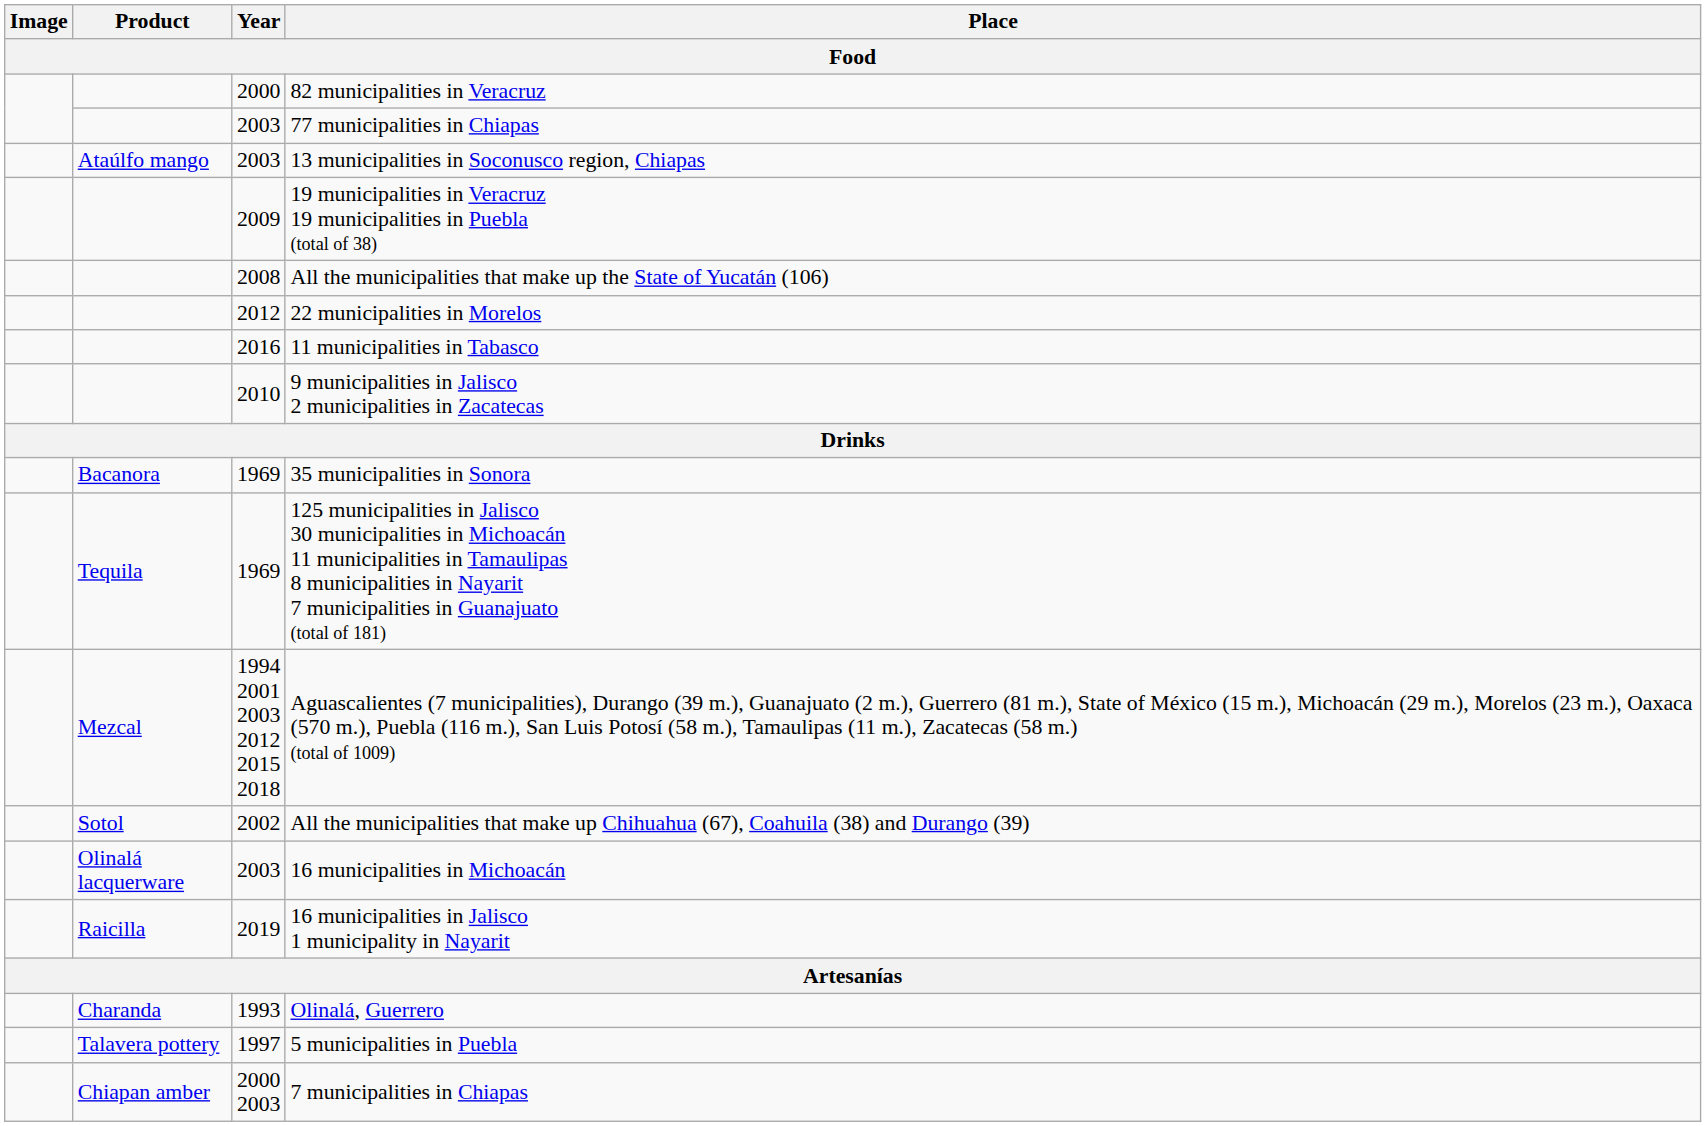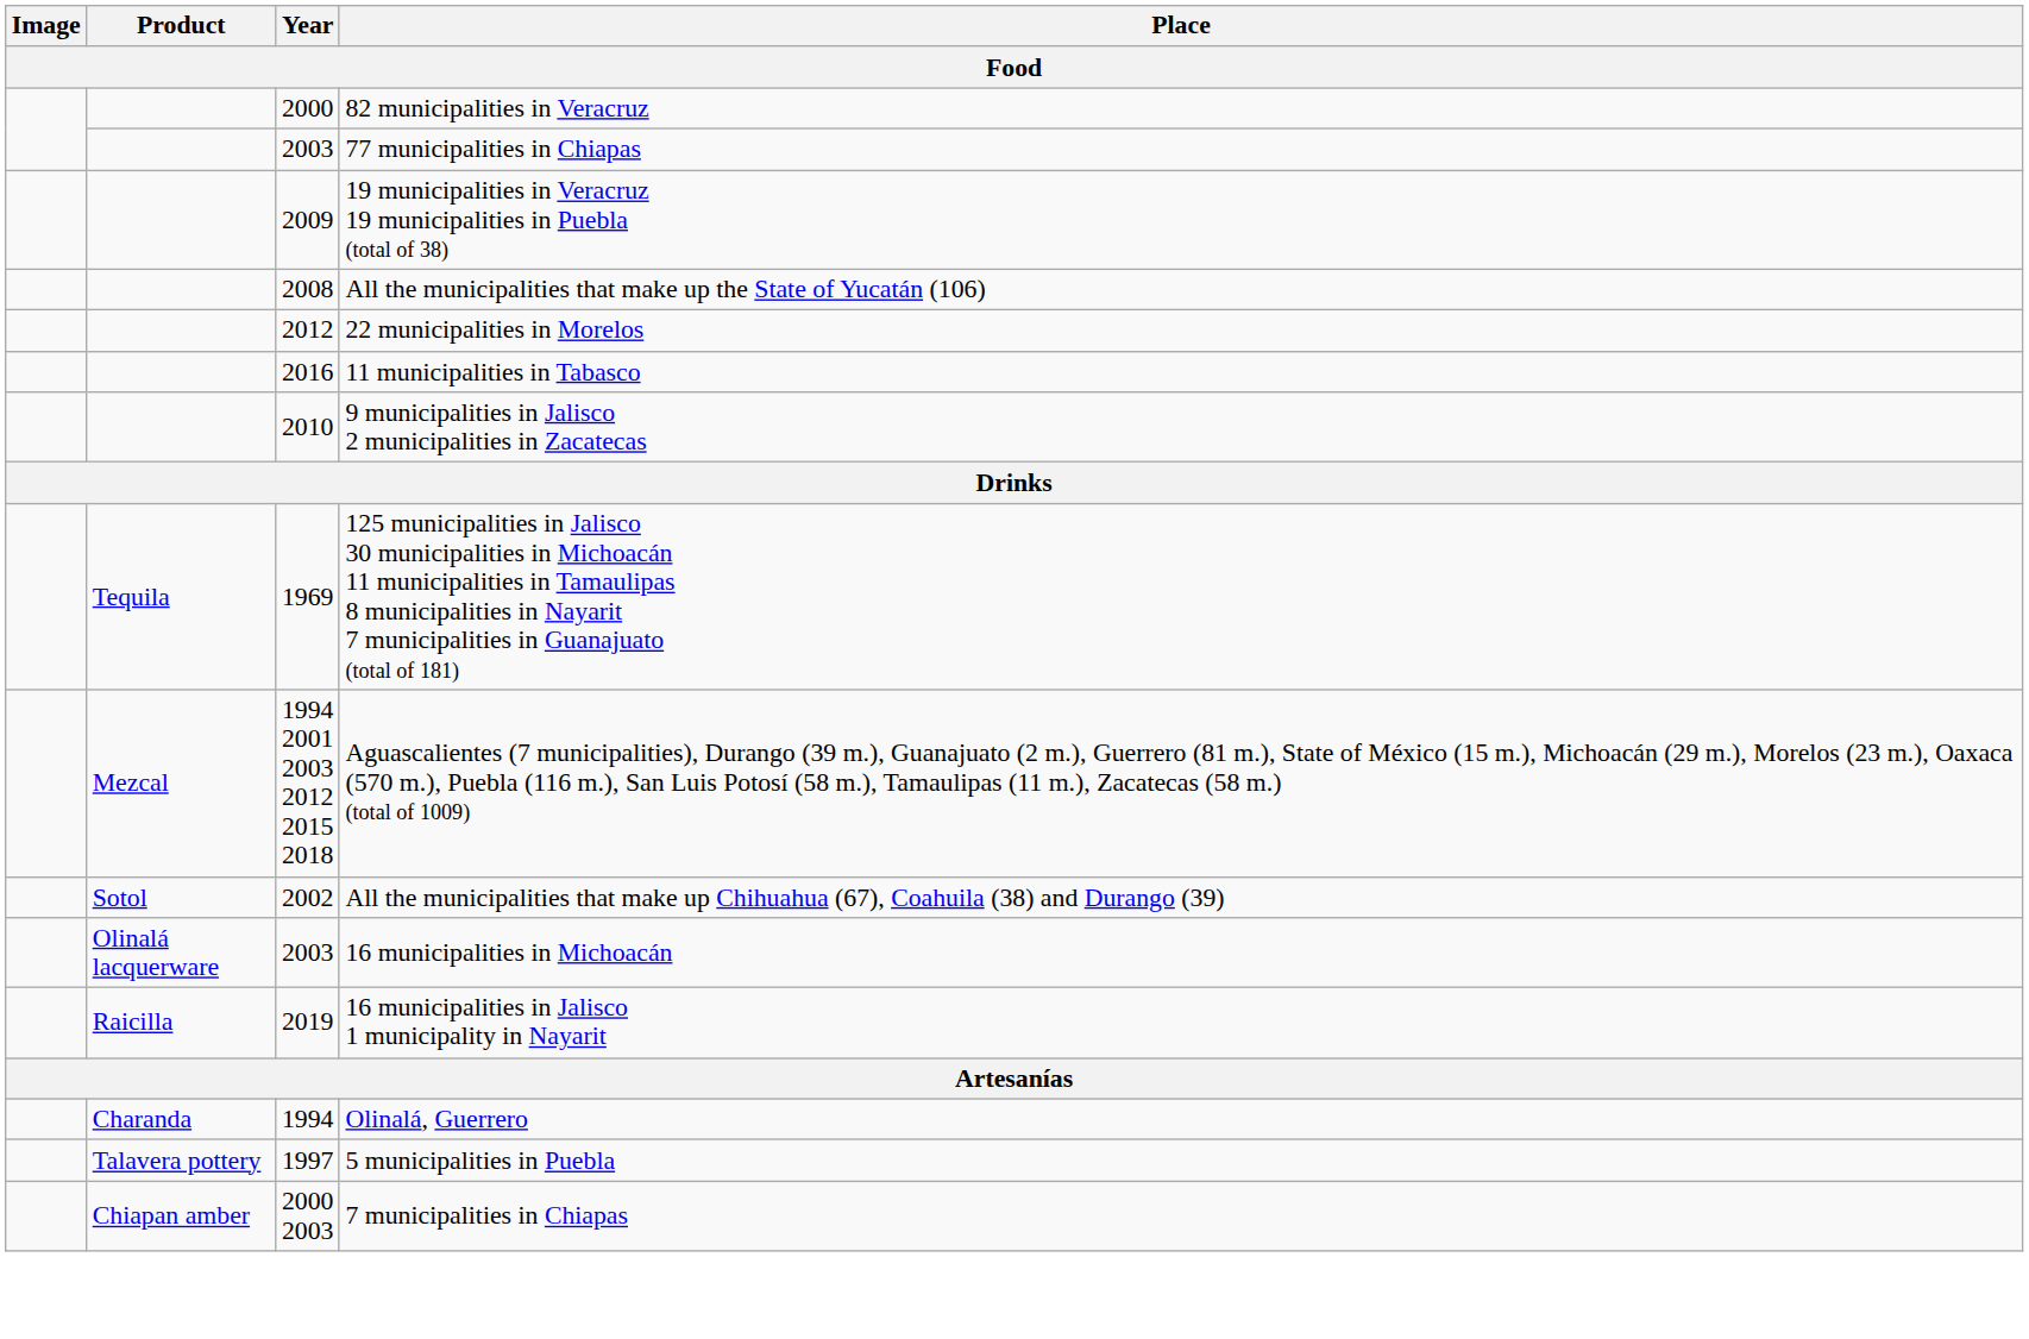- row: Ataúlfo mango | 2003 | 13 municipalities in Soconusco region, Chiapas
- row: Bacanora | 1969 | 35 municipalities in Sonora
Olinalá, Guerrero | Year: 1993 -> 1994
